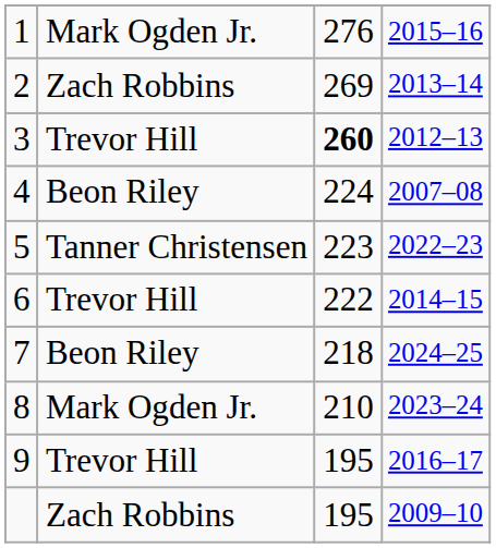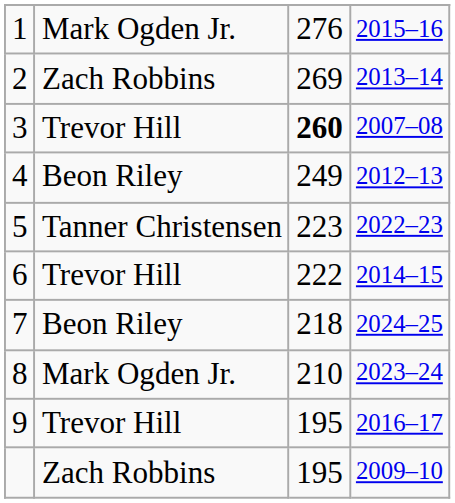3 | column 4: 2012–13 -> 2007–08
4 | column 3: 224 -> 249
4 | column 4: 2007–08 -> 2012–13
